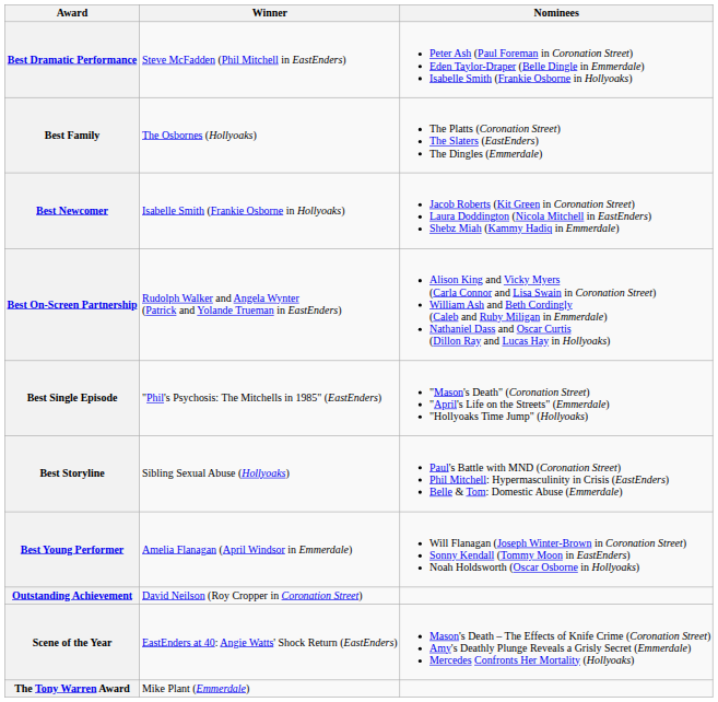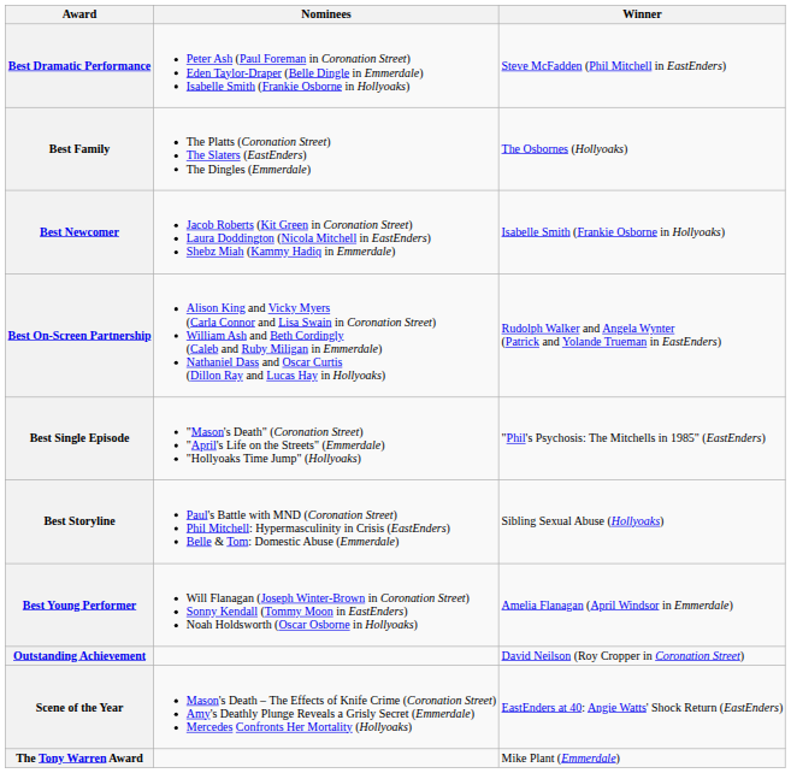columns swapped: Winner <-> Nominees
